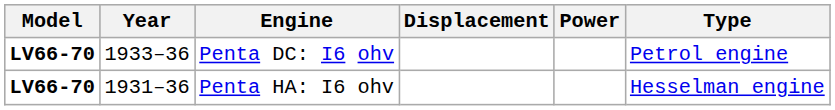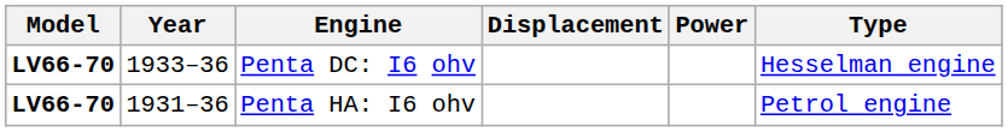Penta DC: I6 ohv | Type: Petrol engine -> Hesselman engine
Penta HA: I6 ohv | Type: Hesselman engine -> Petrol engine
